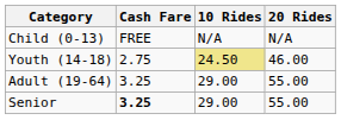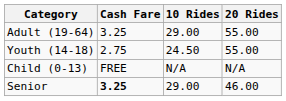rows swapped: Adult (19-64) <-> Child (0-13)
Youth (14-18) | 10 Rides: khaki background -> no background
Youth (14-18) | 20 Rides: 46.00 -> 55.00
Senior | 20 Rides: 55.00 -> 46.00
